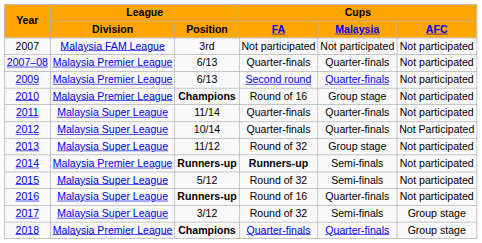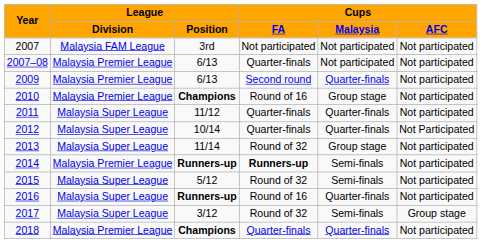2007–08 | Cups / Malaysia: Quarter-finals -> Not participated
2011 | League / Position: 11/14 -> 11/12
2013 | League / Position: 11/12 -> 11/14
2018 | Cups / AFC: Group stage -> Not participated
